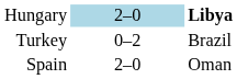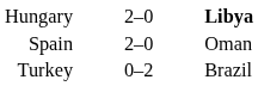Hungary | column 2: lightblue background -> no background
rows swapped: Spain <-> Turkey
